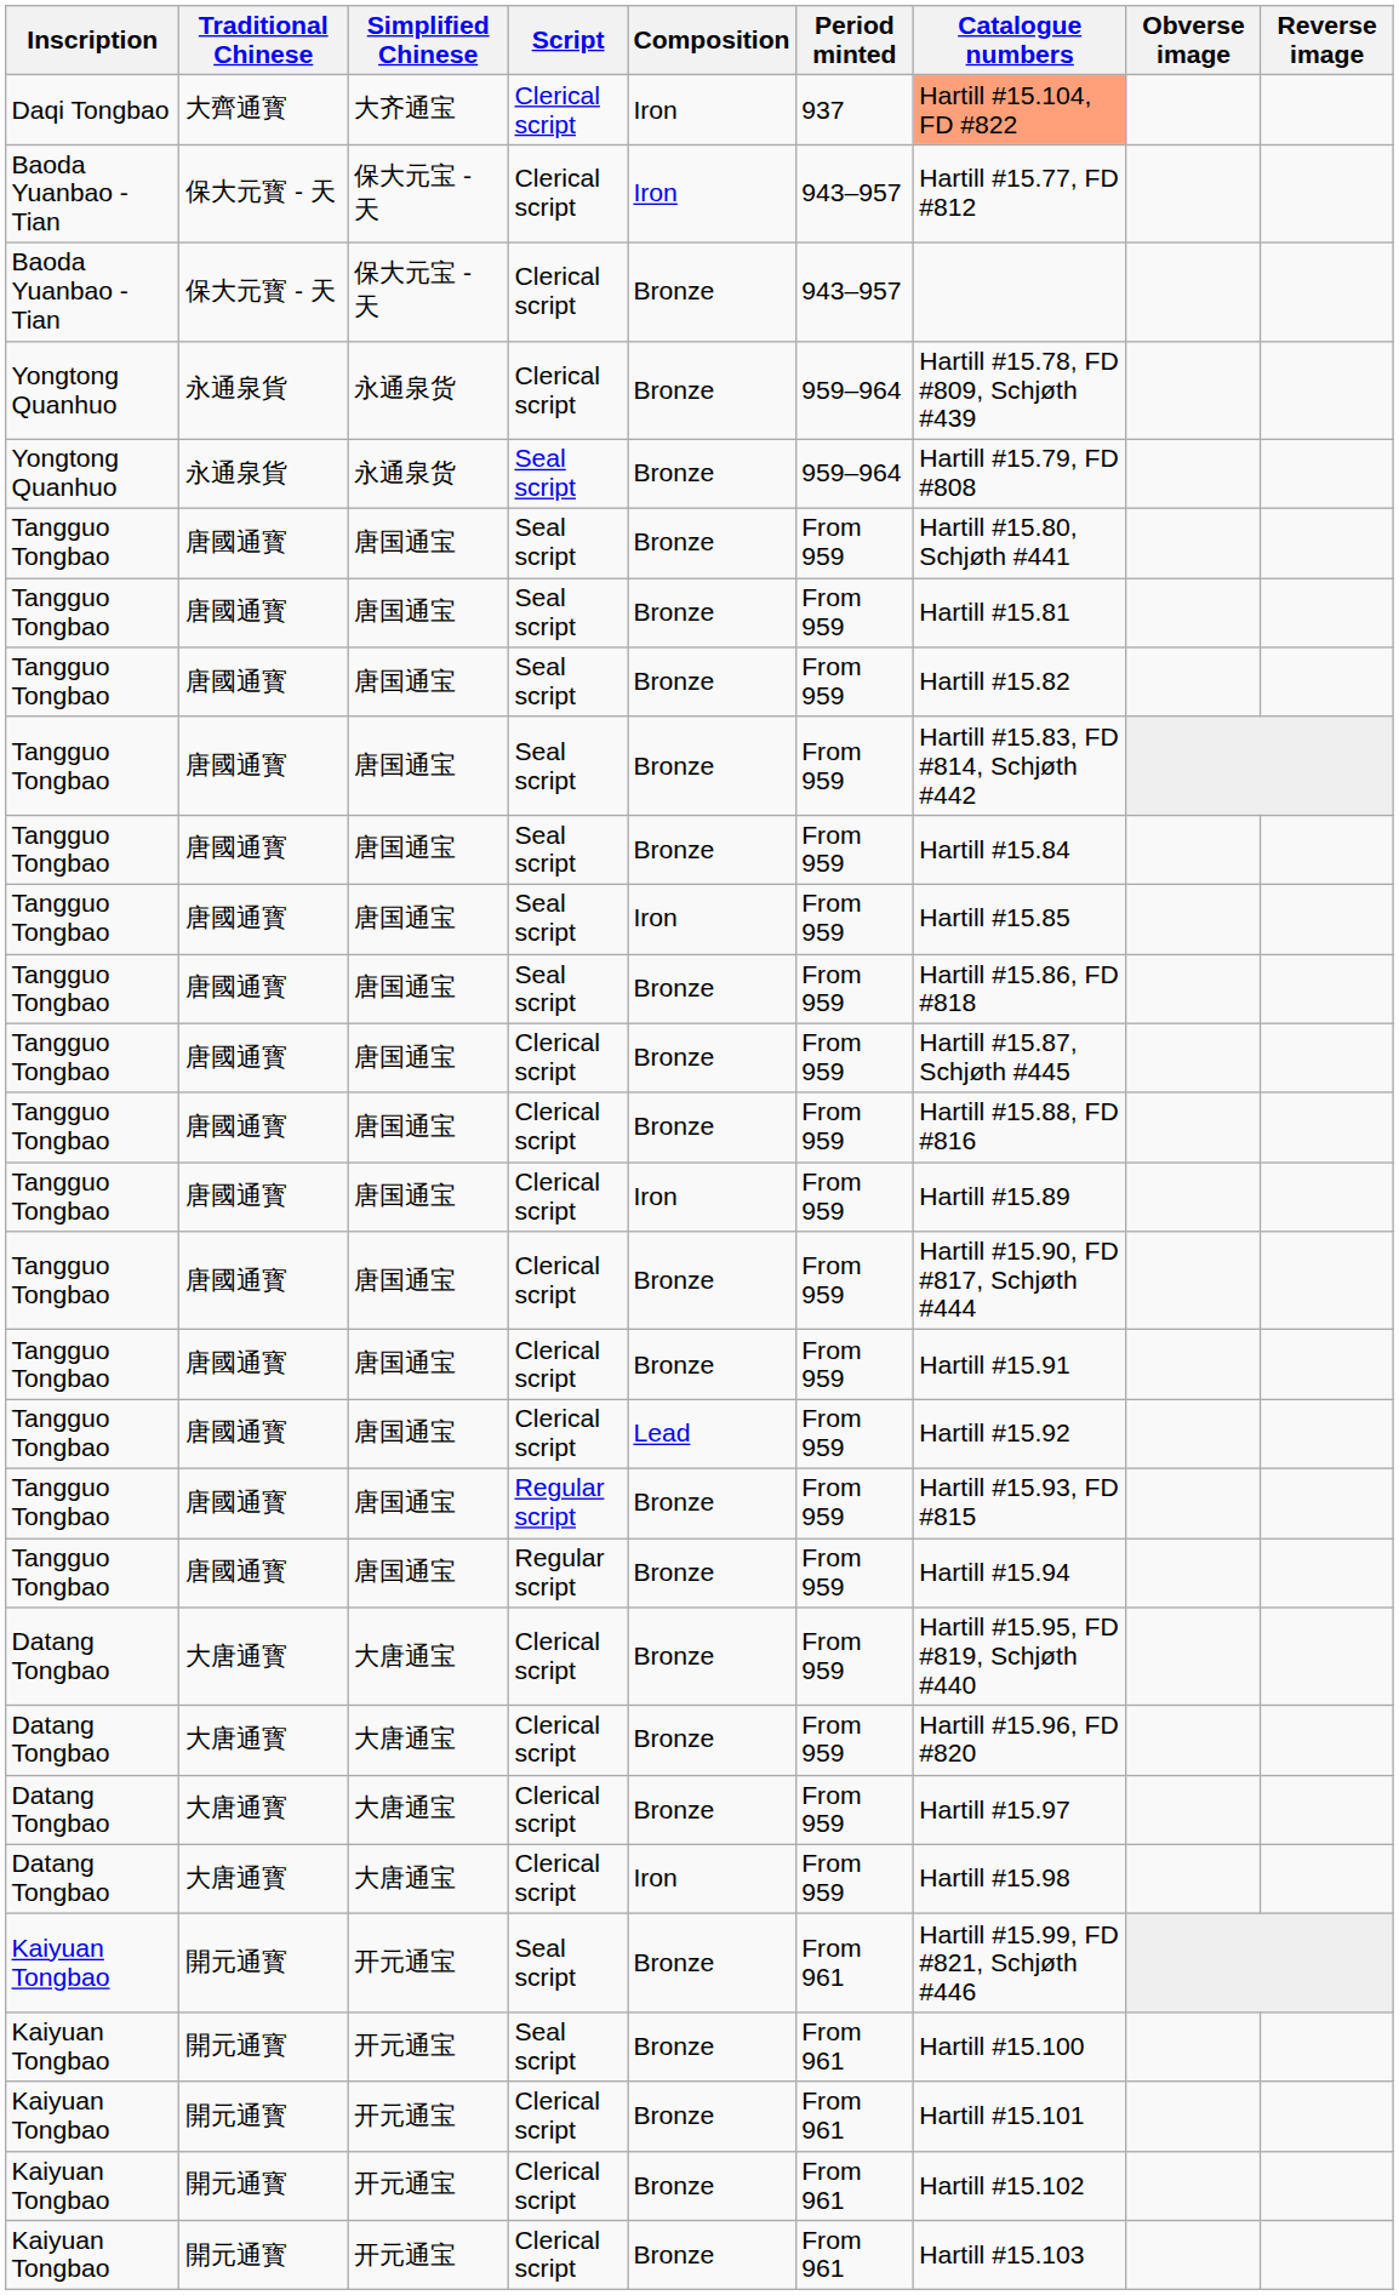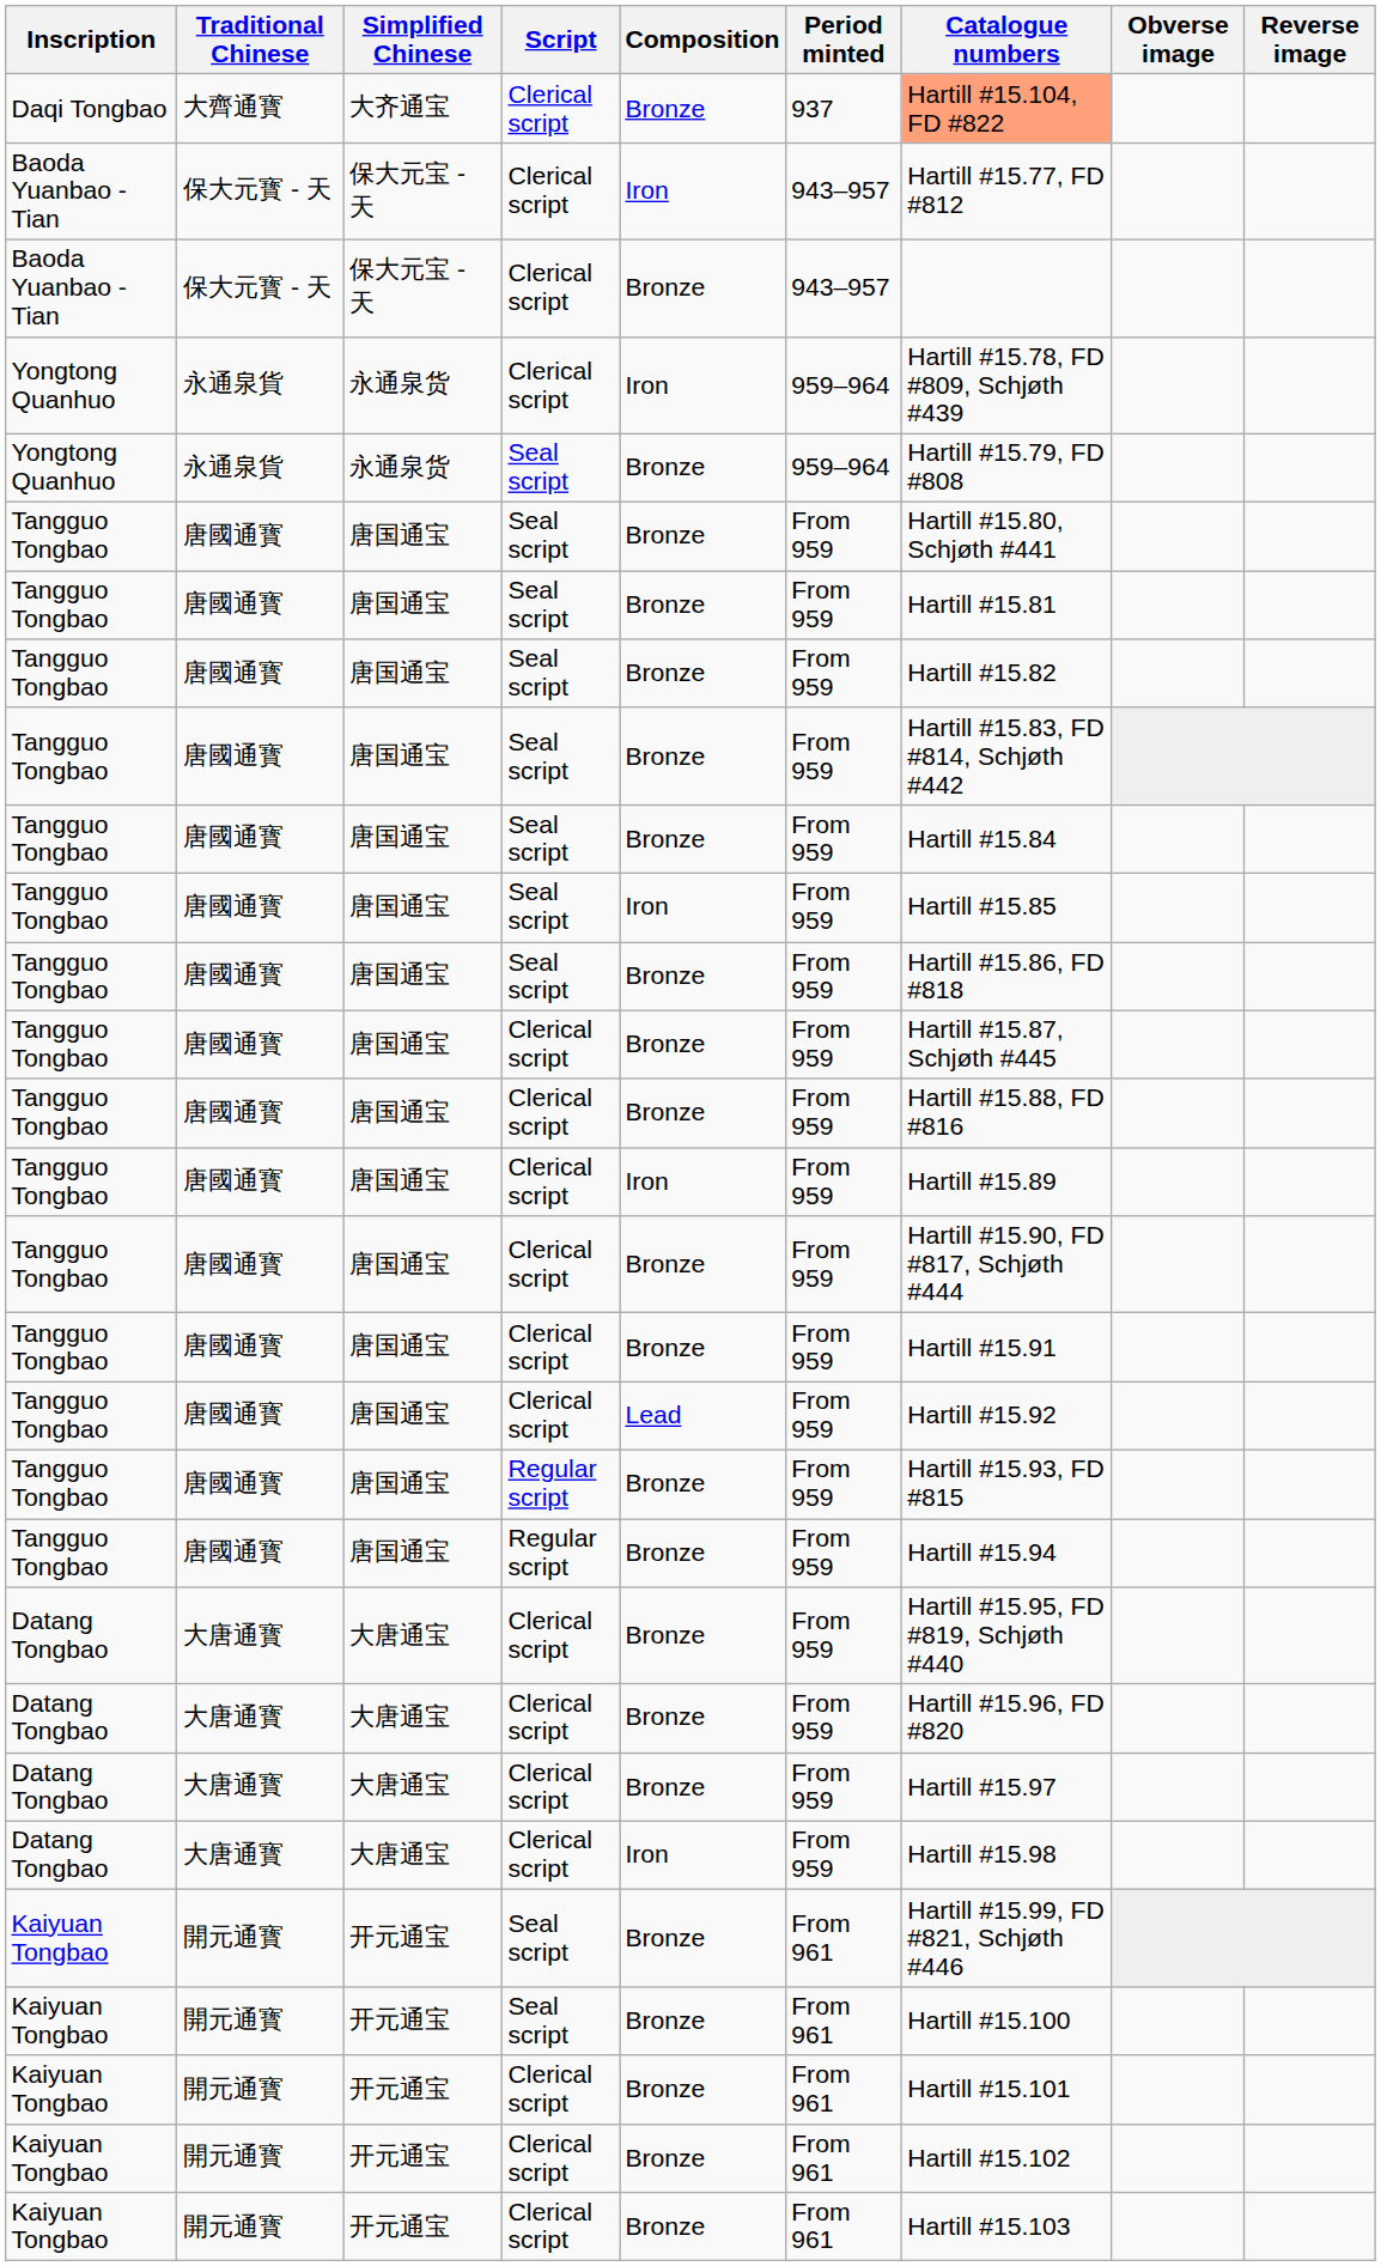Daqi Tongbao | Composition: Iron -> Bronze
Yongtong Quanhuo / Clerical script | Composition: Bronze -> Iron
